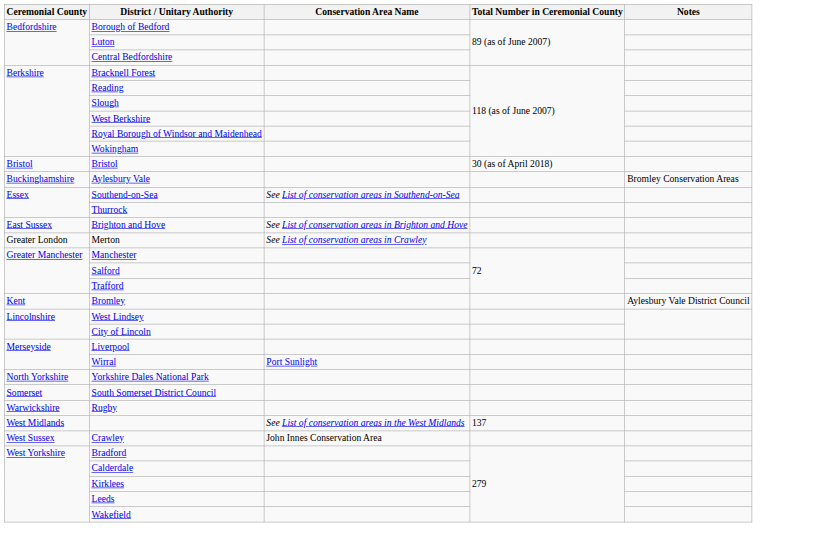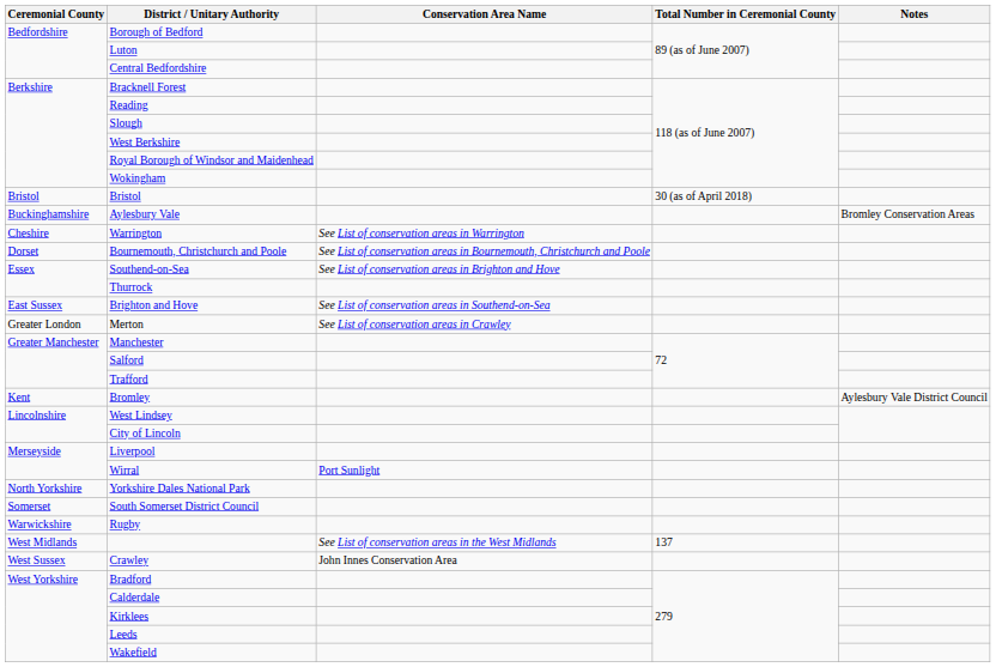+ row: Cheshire | Warrington | See List of conservation areas in Warrington
+ row: Dorset | Bournemouth, Christchurch and Poole | See List of conservation areas in Bournemouth, Christchurch and Poole
Southend-on-Sea | Conservation Area Name: See List of conservation areas in Southend-on-Sea -> See List of conservation areas in Brighton and Hove
Brighton and Hove | Conservation Area Name: See List of conservation areas in Brighton and Hove -> See List of conservation areas in Southend-on-Sea
